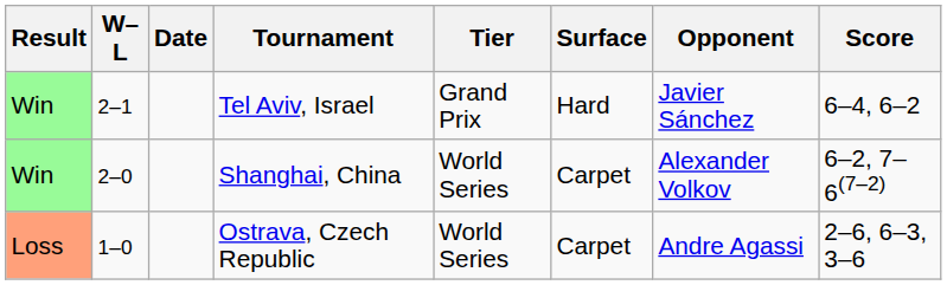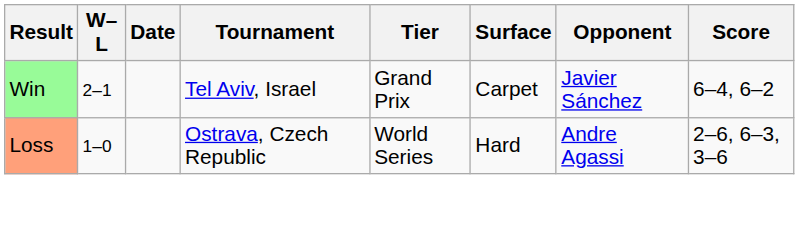Tel Aviv, Israel | Surface: Hard -> Carpet
- row: Win | 2–0 | Shanghai, China | World Series | Carpet | Alexander Volkov | 6–2, 7–6(7–2)
Ostrava, Czech Republic | Surface: Carpet -> Hard
